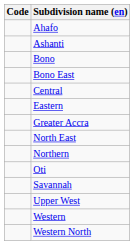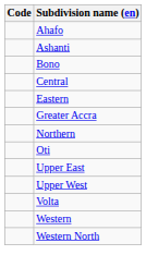- row: Bono East
- row: North East
- row: Savannah
+ row: Upper East
+ row: Volta
